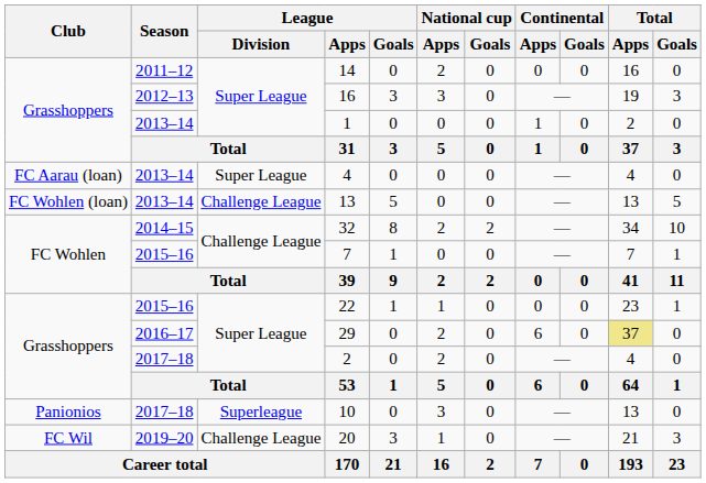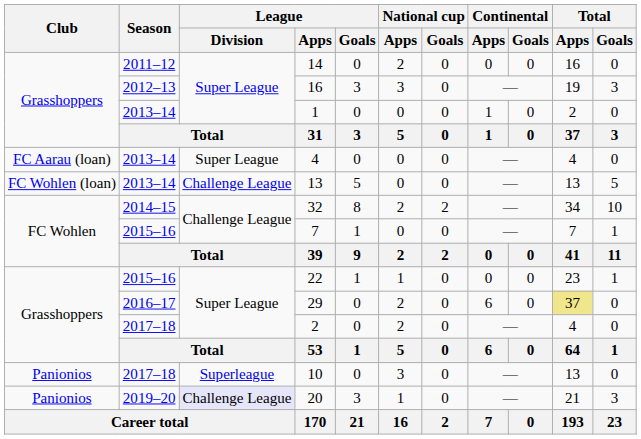20 | Club: FC Wil -> Panionios
20 | League / Division: no background -> lavender background
